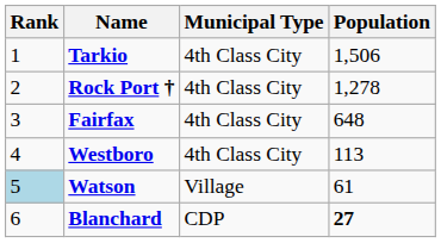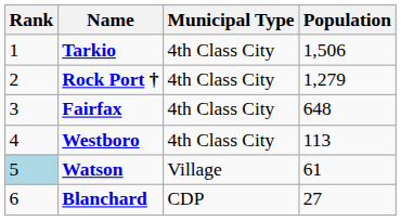Rock Port † | Population: 1,278 -> 1,279
Blanchard | Population: bold -> normal
